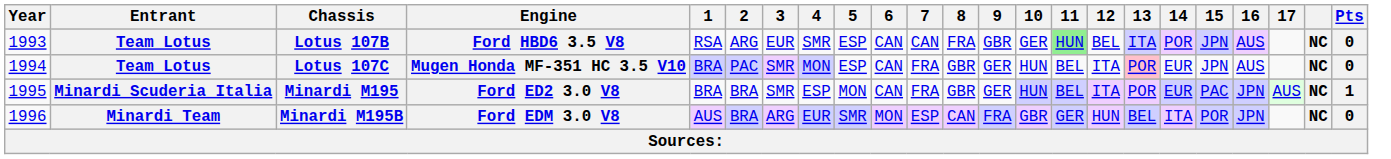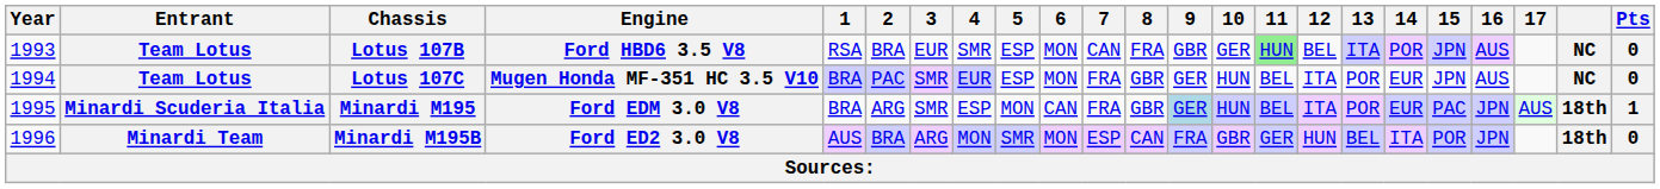Lotus 107B | 2: ARG -> BRA
Lotus 107B | 6: CAN -> MON
Lotus 107C | 4: MON -> EUR
Lotus 107C | 6: CAN -> MON
Lotus 107C | 13: pink background -> no background
Minardi M195 | Engine: Ford ED2 3.0 V8 -> Ford EDM 3.0 V8
Minardi M195 | 2: BRA -> ARG
Minardi M195 | 9: no background -> lightblue background
Minardi M195 | column 22: NC -> 18th
Minardi M195B | Engine: Ford EDM 3.0 V8 -> Ford ED2 3.0 V8
Minardi M195B | 4: EUR -> MON
Minardi M195B | column 22: NC -> 18th
